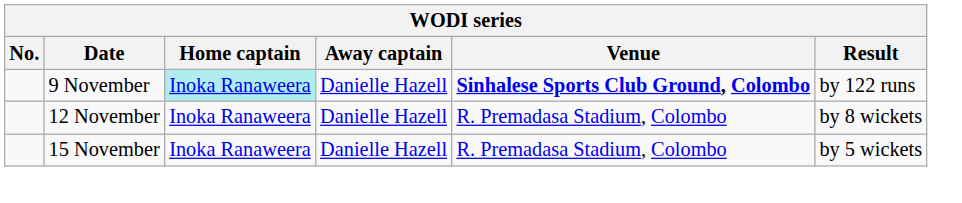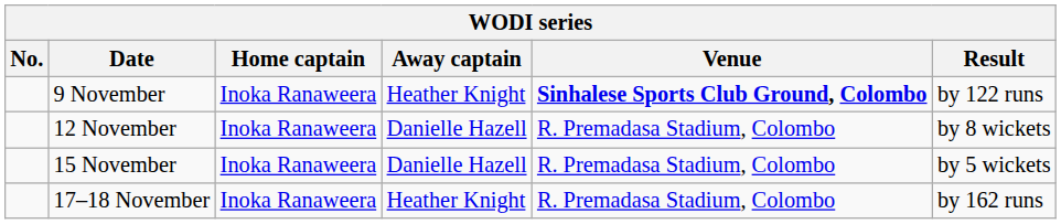9 November | Home captain: paleturquoise background -> no background
9 November | Away captain: Danielle Hazell -> Heather Knight
+ row: 17–18 November | Inoka Ranaweera | Heather Knight | R. Premadasa Stadium, Colombo | by 162 runs
